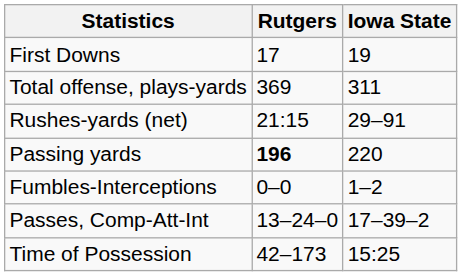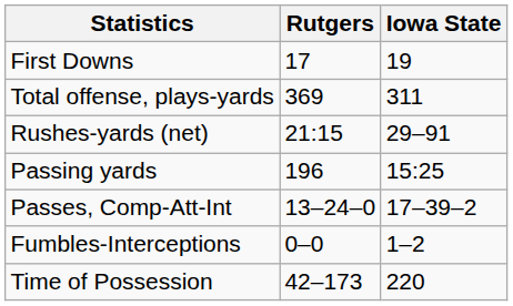Passing yards | Rutgers: bold -> normal
Passing yards | Iowa State: 220 -> 15:25
rows swapped: Passes, Comp-Att-Int <-> Fumbles-Interceptions
Time of Possession | Iowa State: 15:25 -> 220
